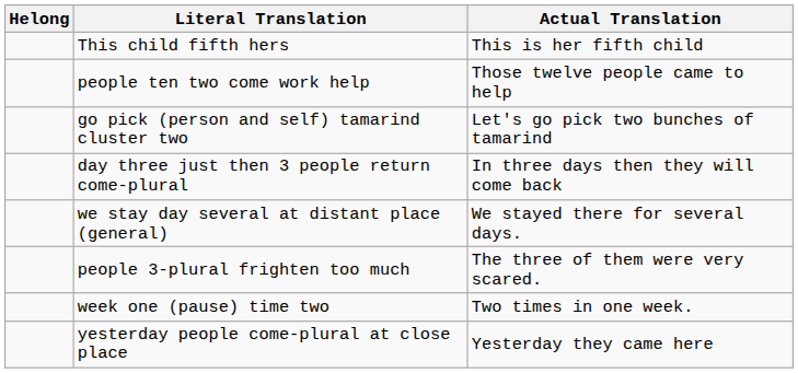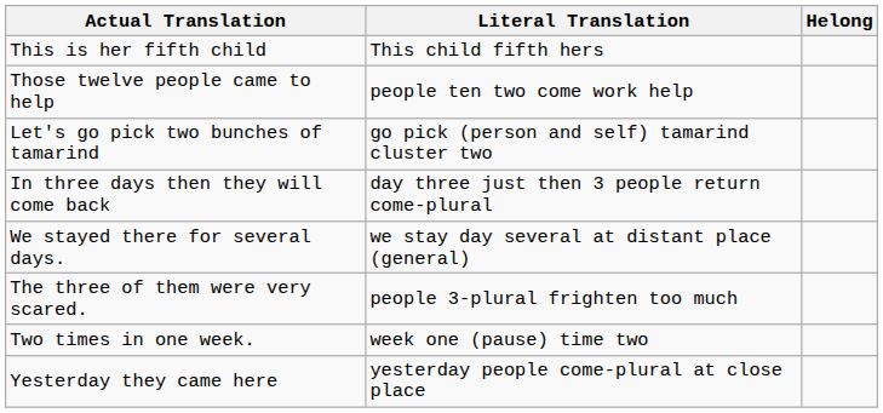columns swapped: Helong <-> Actual Translation
